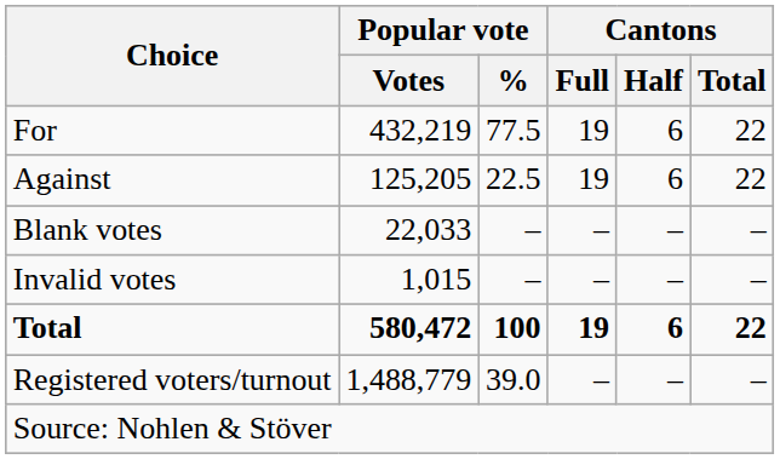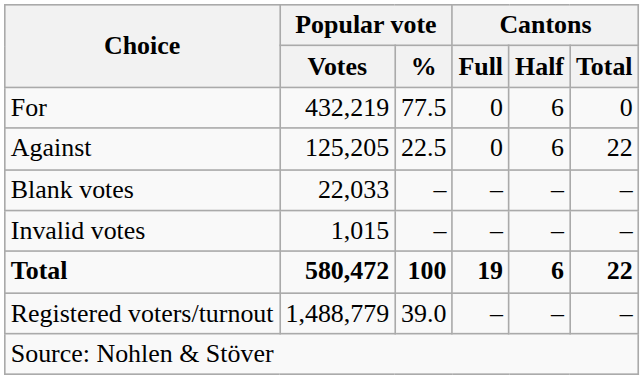For | Cantons / Full: 19 -> 0
For | Cantons / Total: 22 -> 0
Against | Cantons / Full: 19 -> 0
